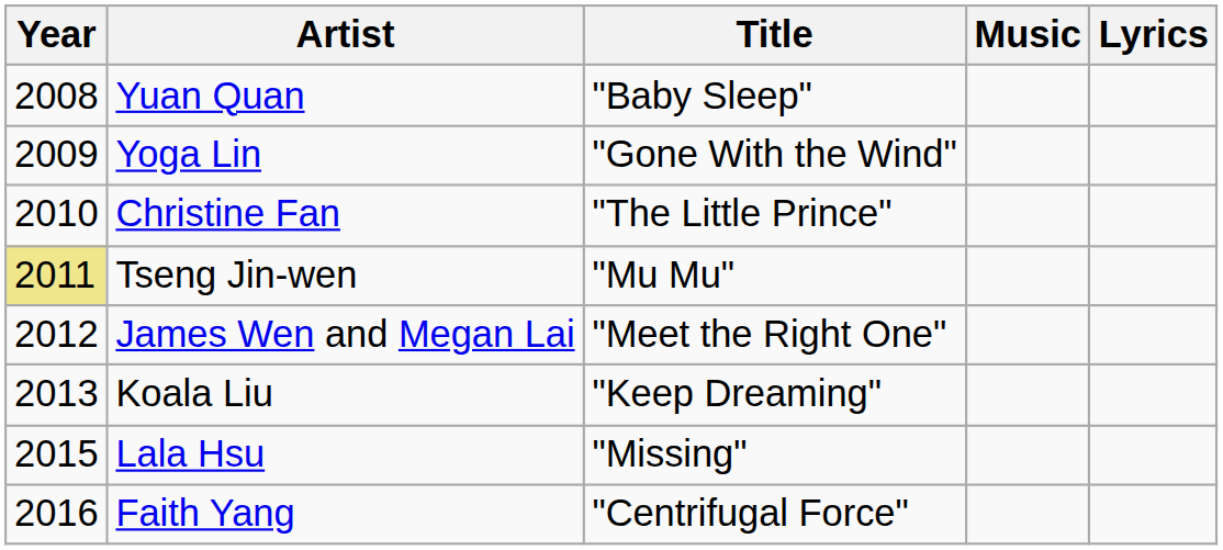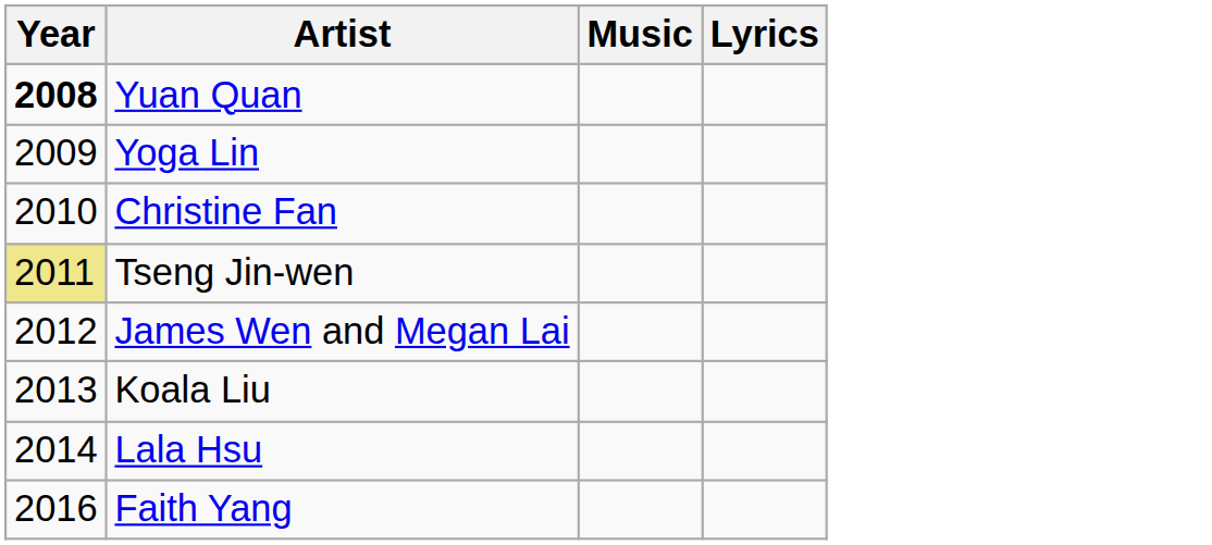- column: Title | "Baby Sleep" | "Gone With the Wind" | "The Little Prince" | "Mu Mu" | "Meet the Right One" | "Keep Dreaming" | "Missing" | "Centrifugal Force"
Yuan Quan | Year: normal -> bold
Lala Hsu | Year: 2015 -> 2014
